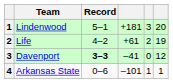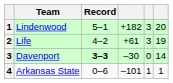Lindenwood | column 4: +181 -> +182
Life | column 5: 2 -> 3
Davenport | column 4: –41 -> –30
Davenport | column 6: 12 -> 14
